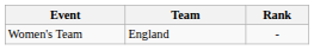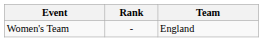columns swapped: Team <-> Rank
